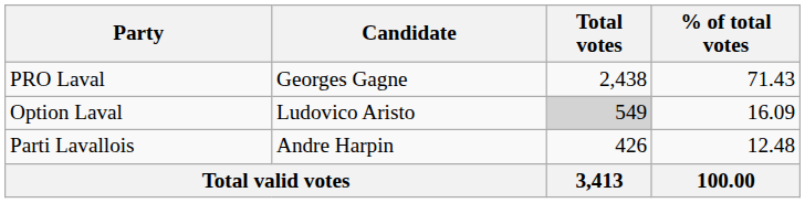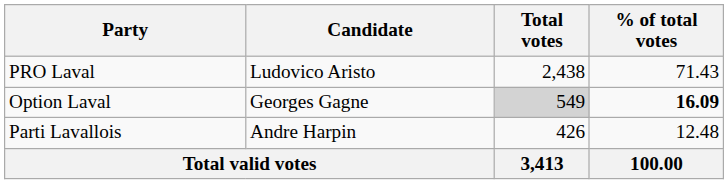PRO Laval | Candidate: Georges Gagne -> Ludovico Aristo
Option Laval | Candidate: Ludovico Aristo -> Georges Gagne
Option Laval | % of total votes: normal -> bold
